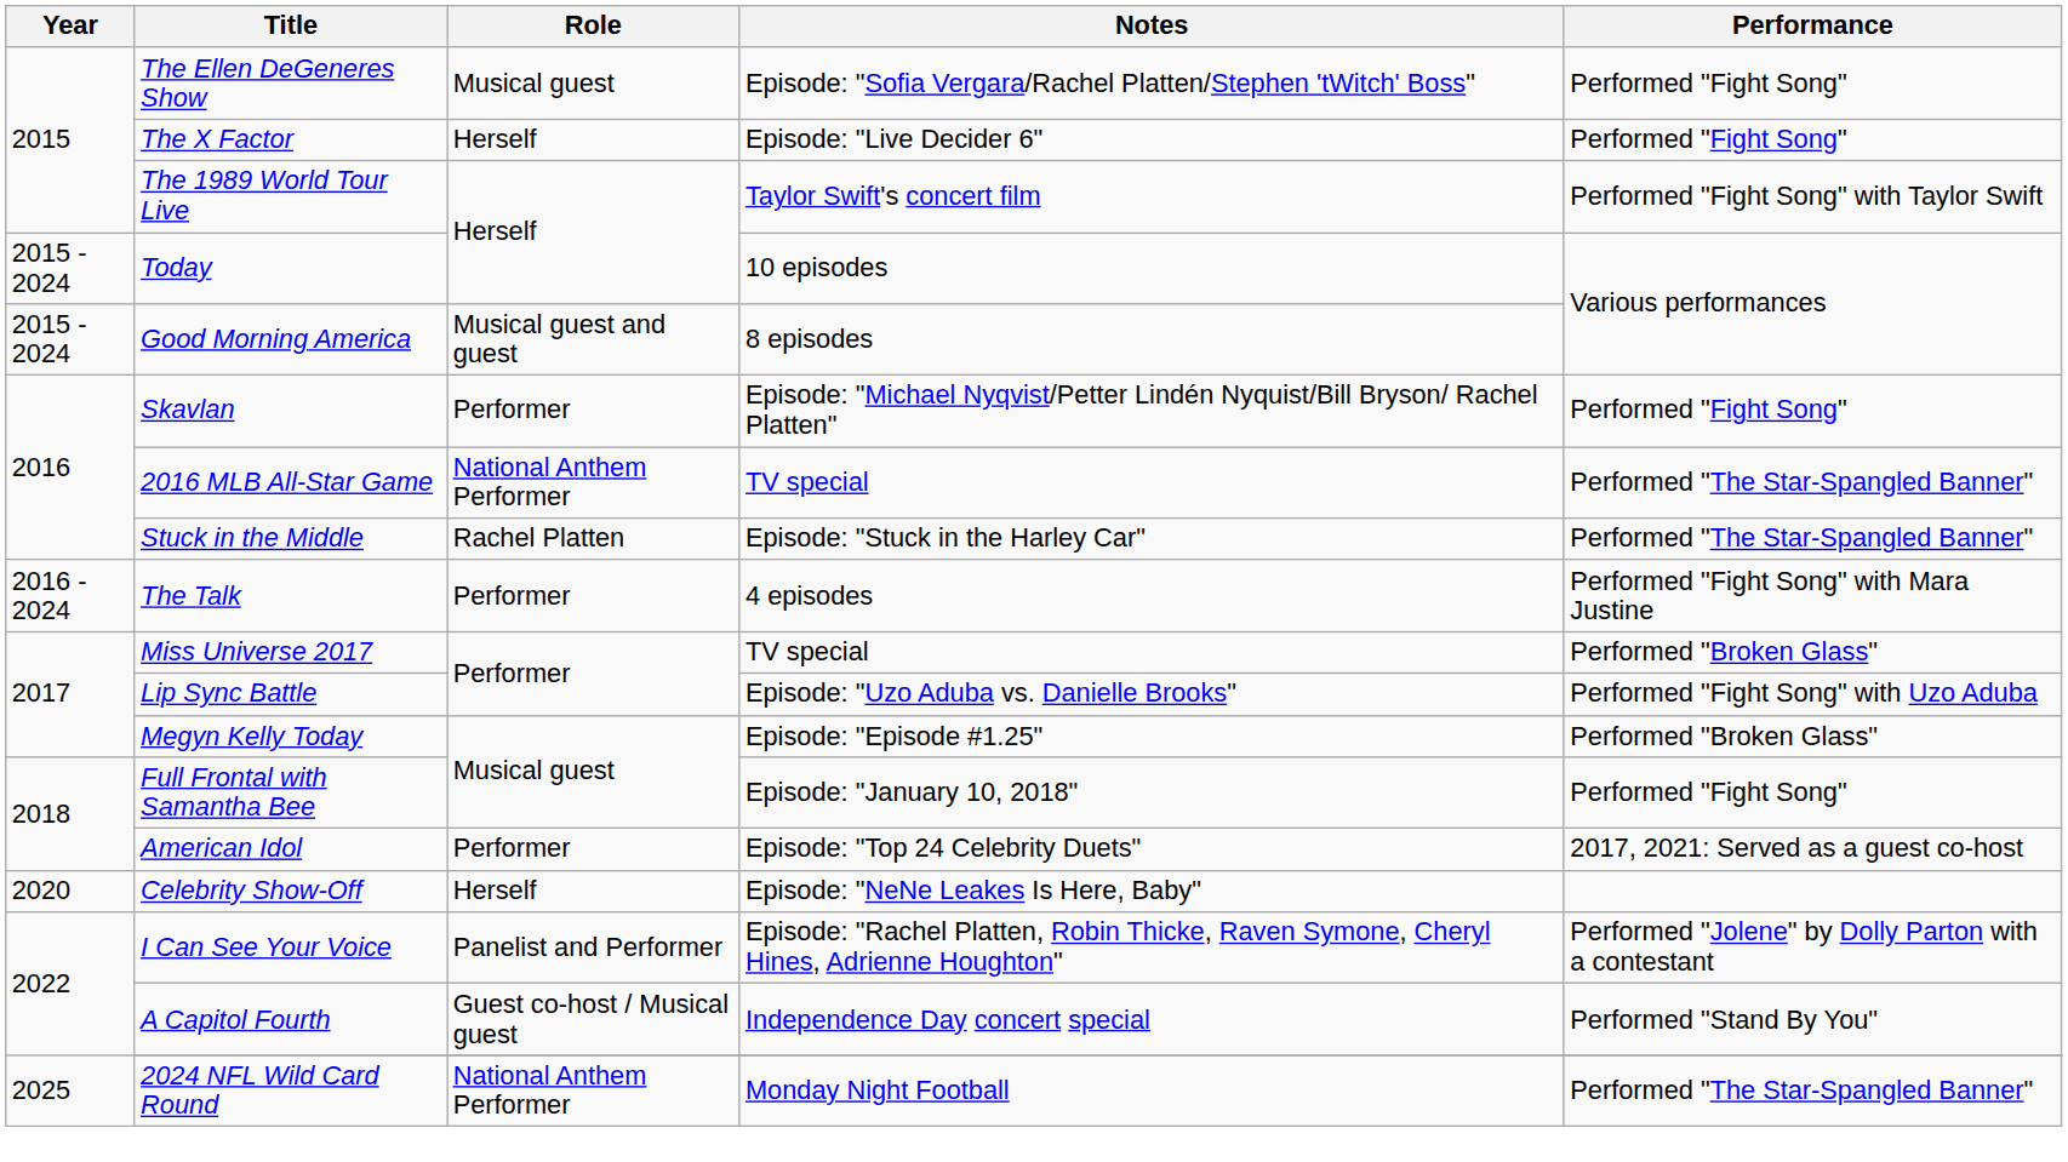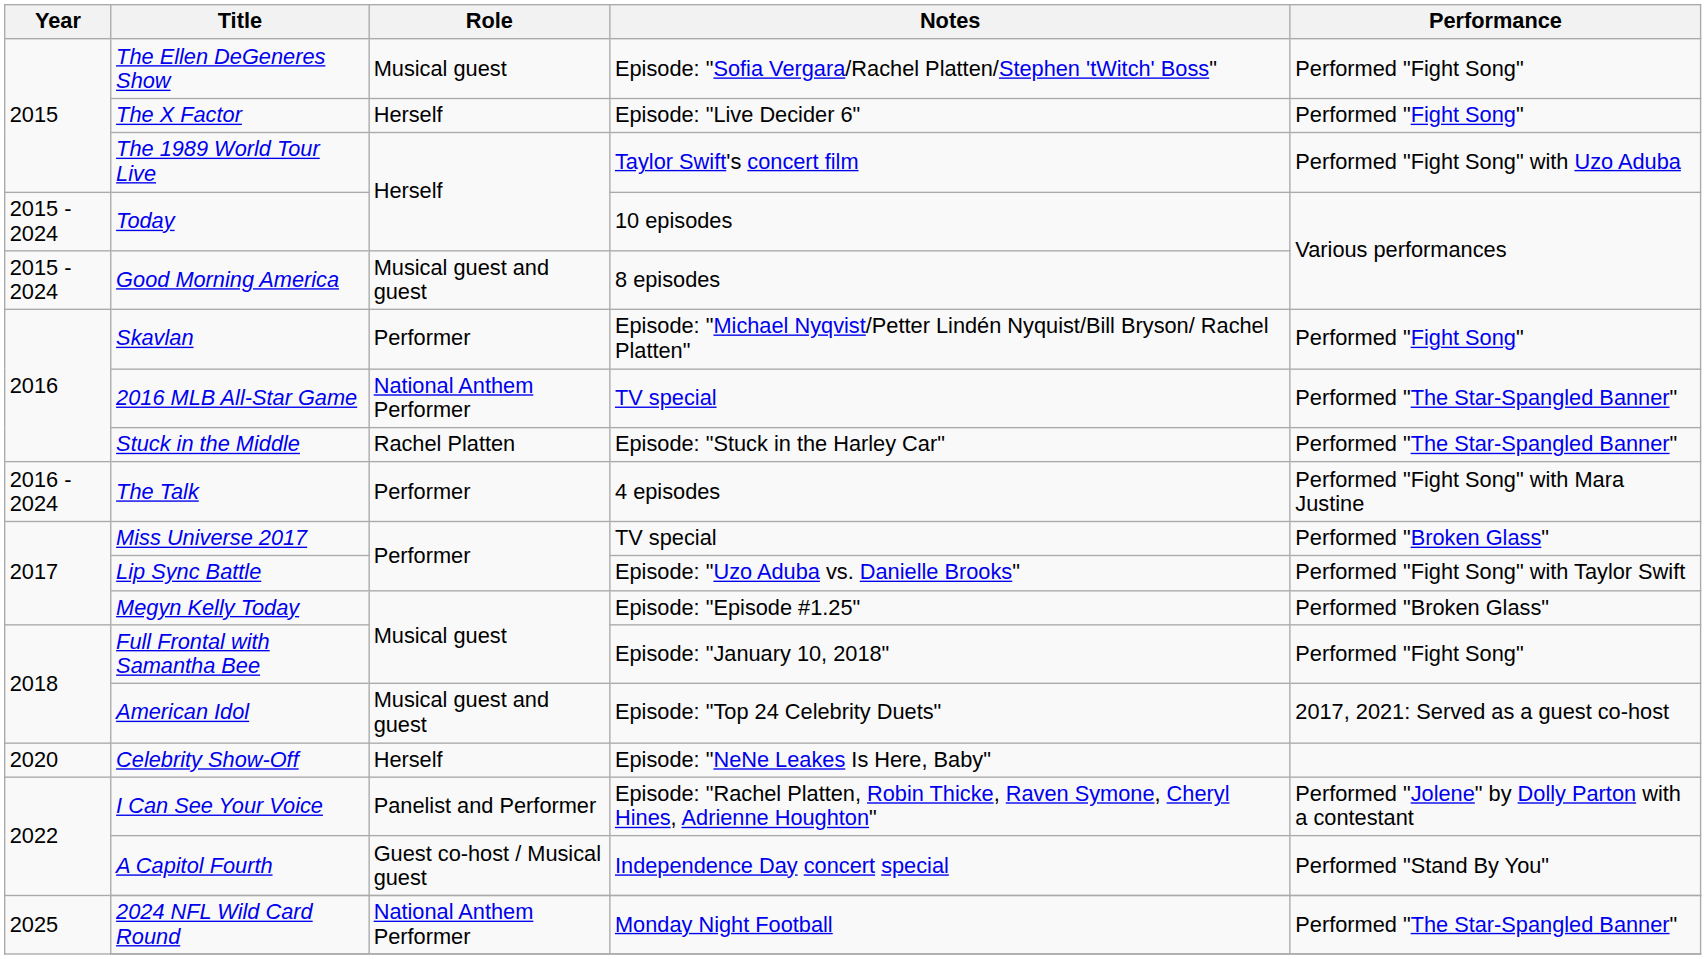The 1989 World Tour Live | Performance: Performed "Fight Song" with Taylor Swift -> Performed "Fight Song" with Uzo Aduba
Lip Sync Battle | Performance: Performed "Fight Song" with Uzo Aduba -> Performed "Fight Song" with Taylor Swift
American Idol | Role: Performer -> Musical guest and guest
